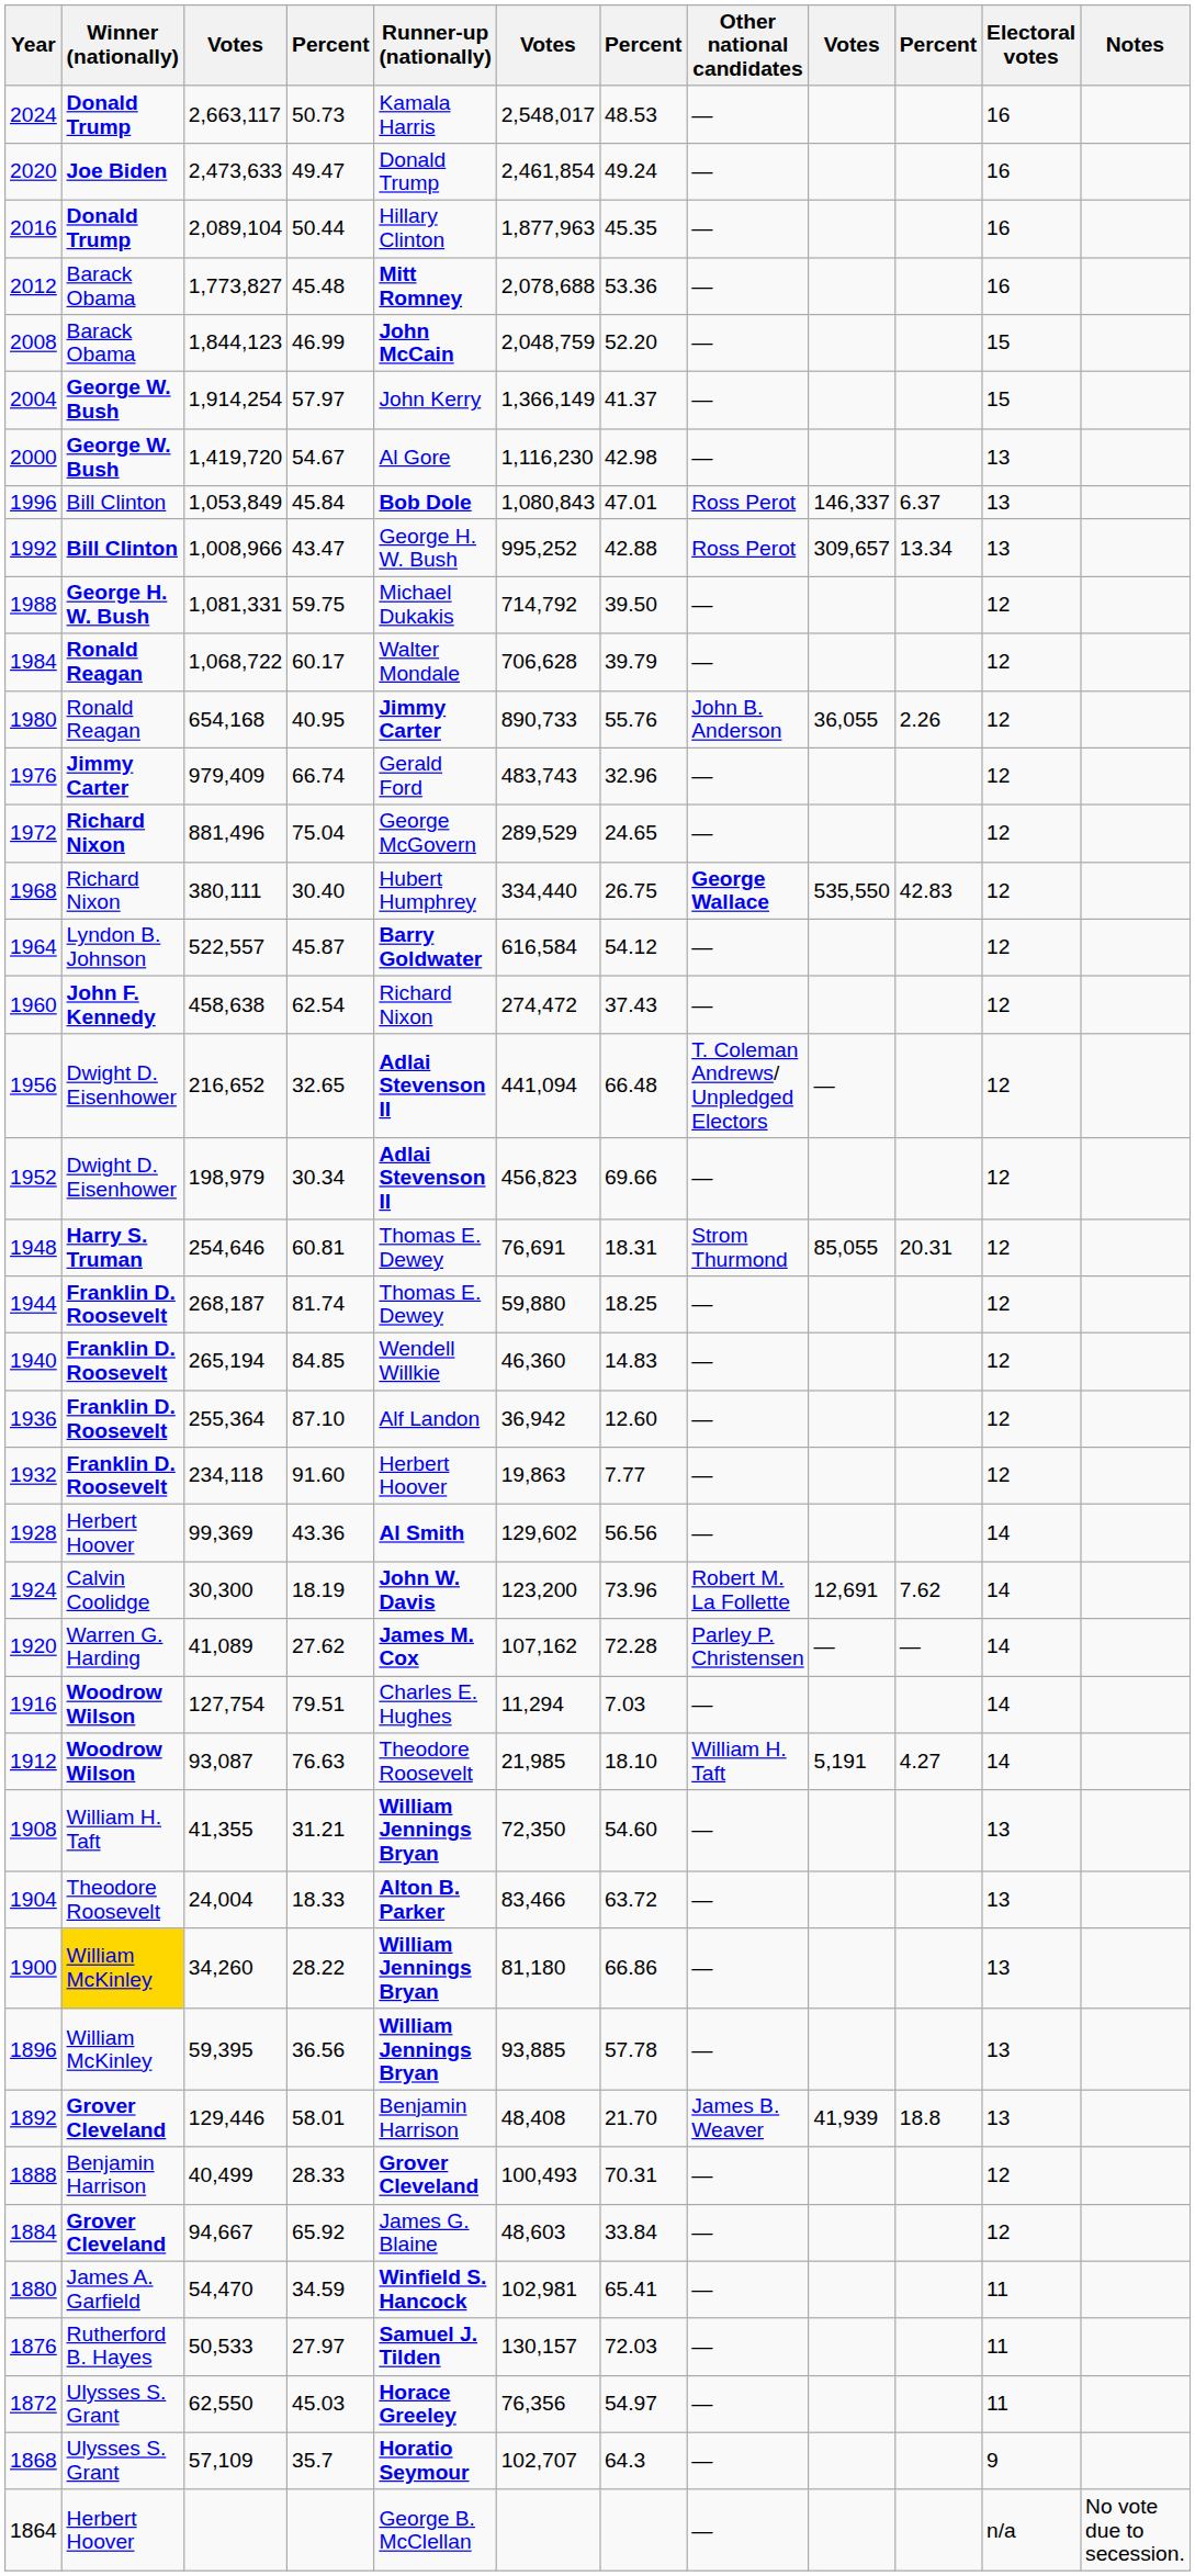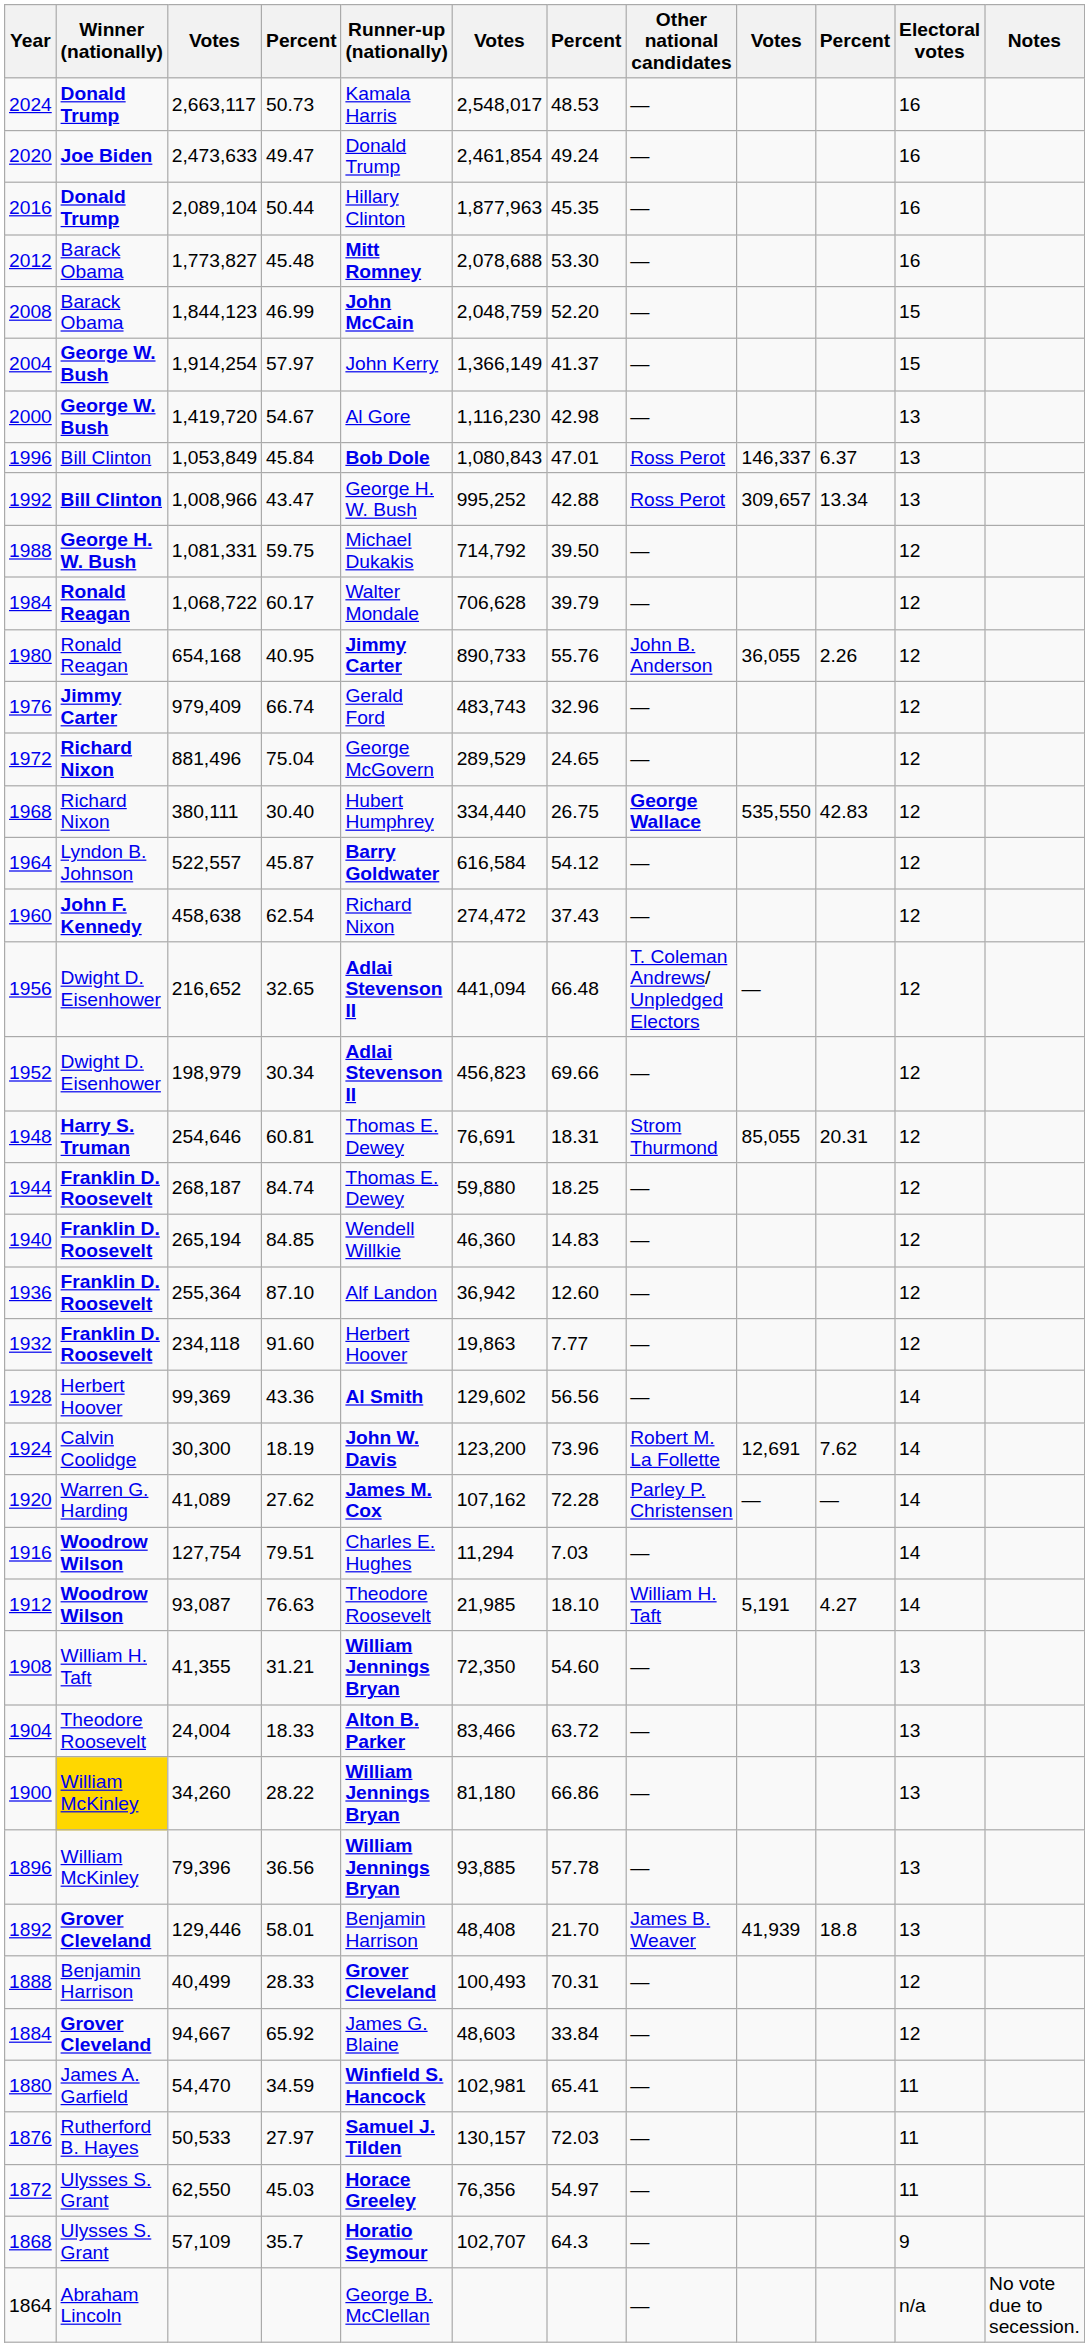2012 | column 7: 53.36 -> 53.30
1944 | column 4: 81.74 -> 84.74
1896 | column 3: 59,395 -> 79,396
1864 | Winner (nationally): Herbert Hoover -> Abraham Lincoln
